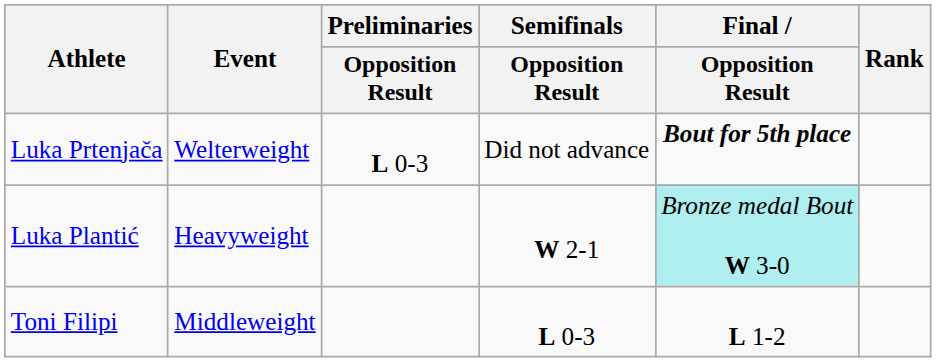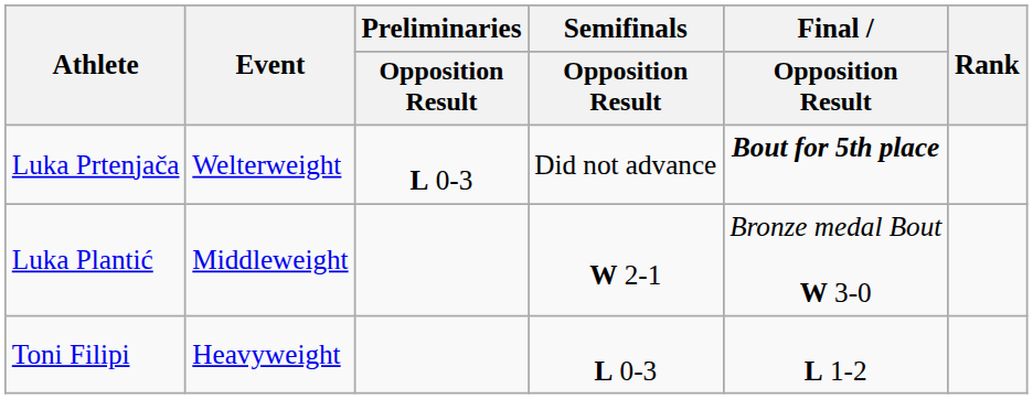Luka Plantić | Event: Heavyweight -> Middleweight
Luka Plantić | Final / Opposition Result: paleturquoise background -> no background
Toni Filipi | Event: Middleweight -> Heavyweight
